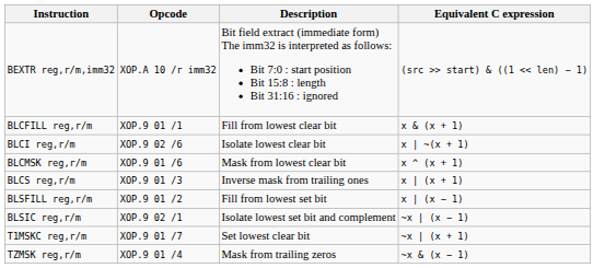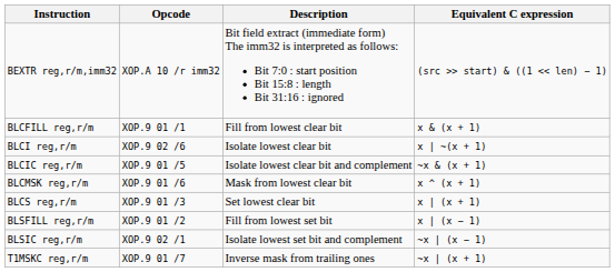+ row: BLCIC reg,r/m | XOP.9 01 /5 | Isolate lowest clear bit and complement | ~x & (x + 1)
BLCS reg,r/m | Description: Inverse mask from trailing ones -> Set lowest clear bit
T1MSKC reg,r/m | Description: Set lowest clear bit -> Inverse mask from trailing ones
- row: TZMSK reg,r/m | XOP.9 01 /4 | Mask from trailing zeros | ~x & (x − 1)
